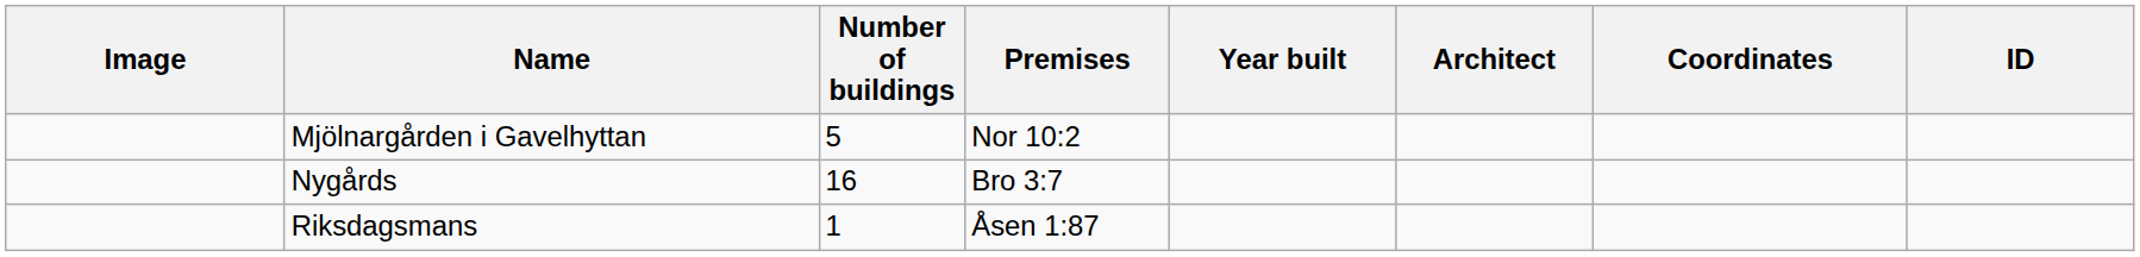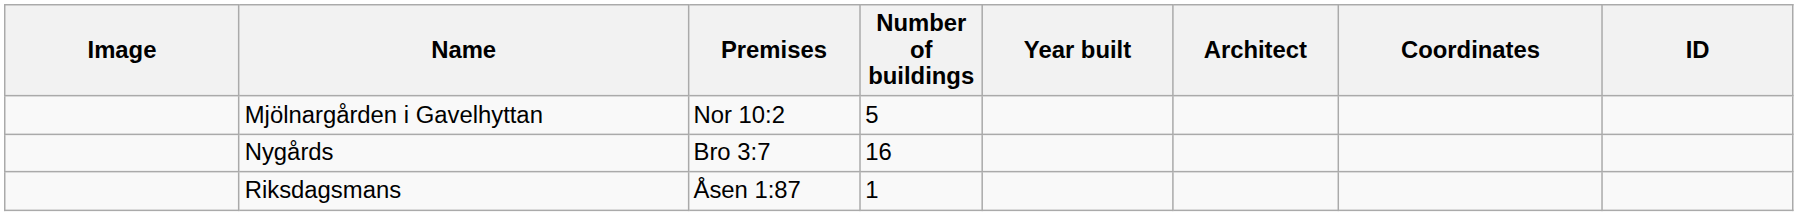columns swapped: Premises <-> Number of buildings
